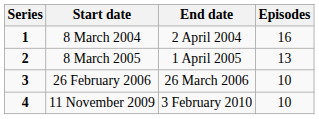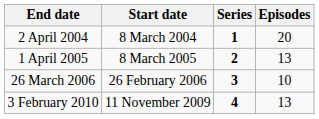columns swapped: Series <-> End date
8 March 2004 | Episodes: 16 -> 20
11 November 2009 | Episodes: 10 -> 13
